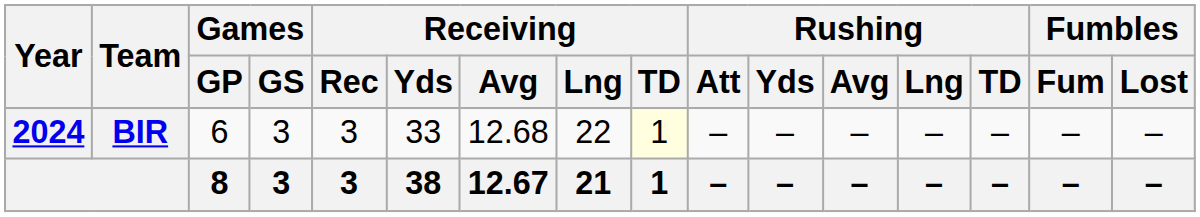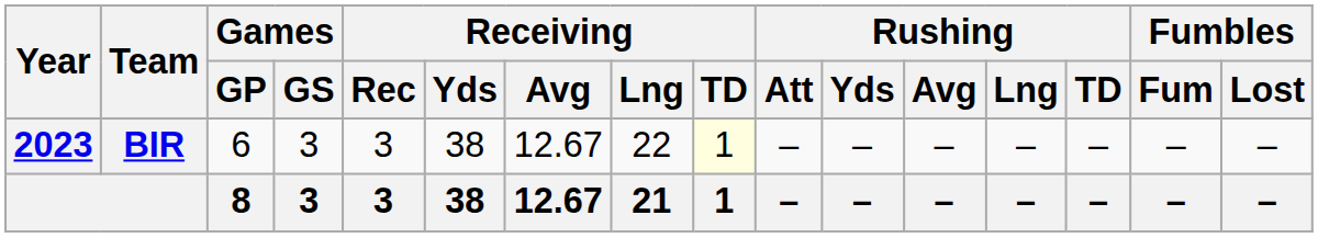BIR | Year: 2024 -> 2023
BIR | Receiving / Yds: 33 -> 38
BIR | Receiving / Avg: 12.68 -> 12.67
